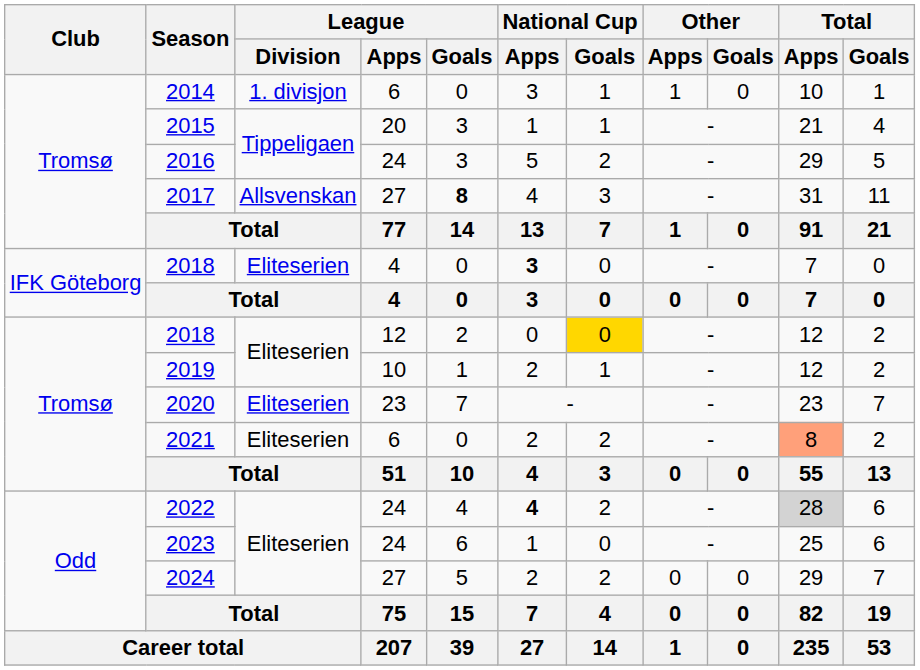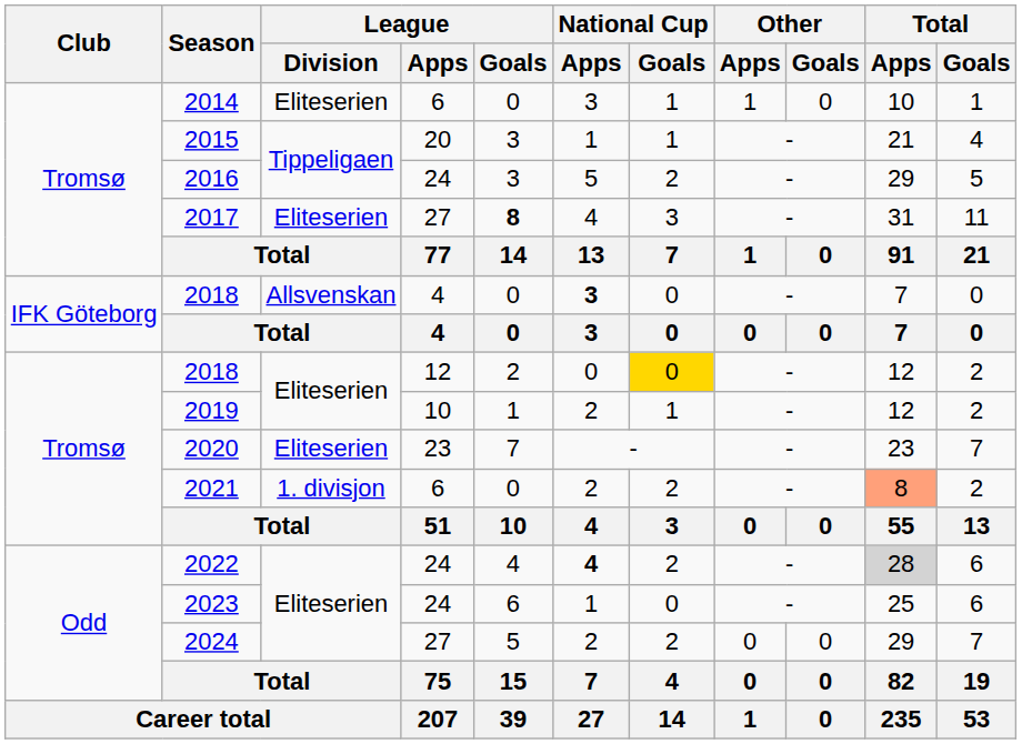2014 | League / Division: 1. divisjon -> Eliteserien
2017 | League / Division: Allsvenskan -> Eliteserien
2018 / 4 | League / Division: Eliteserien -> Allsvenskan
2021 | League / Division: Eliteserien -> 1. divisjon
